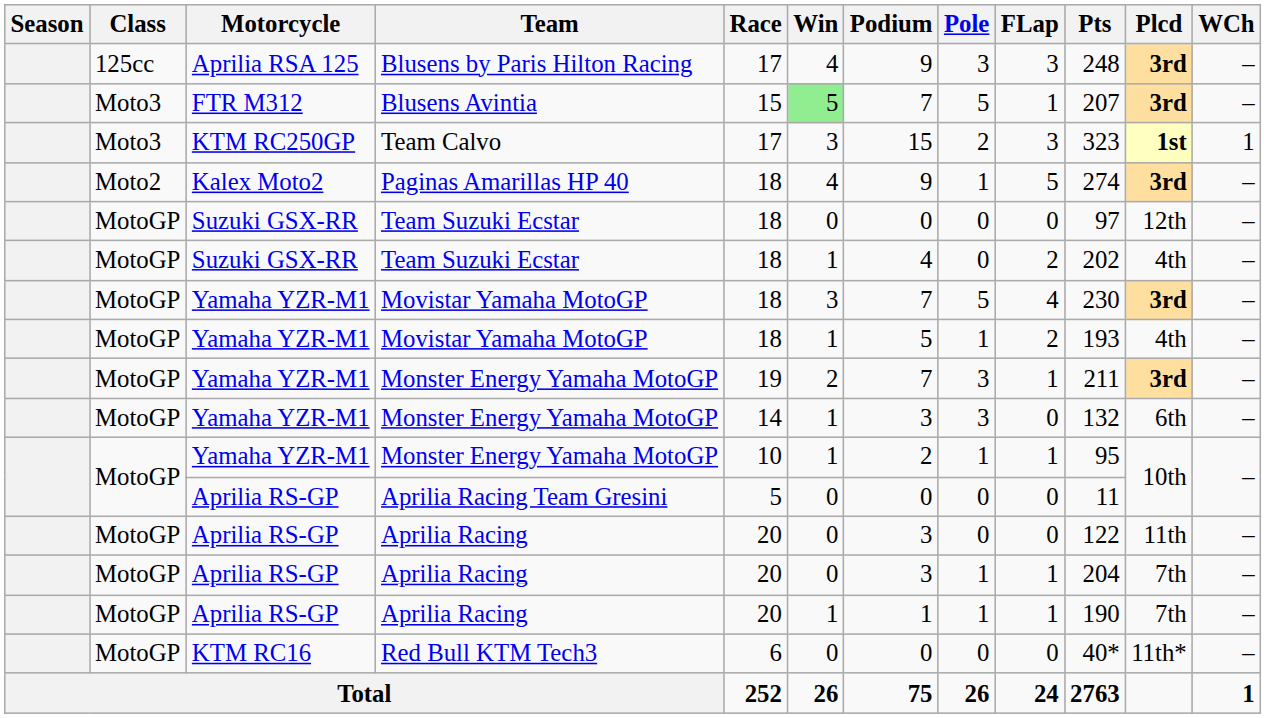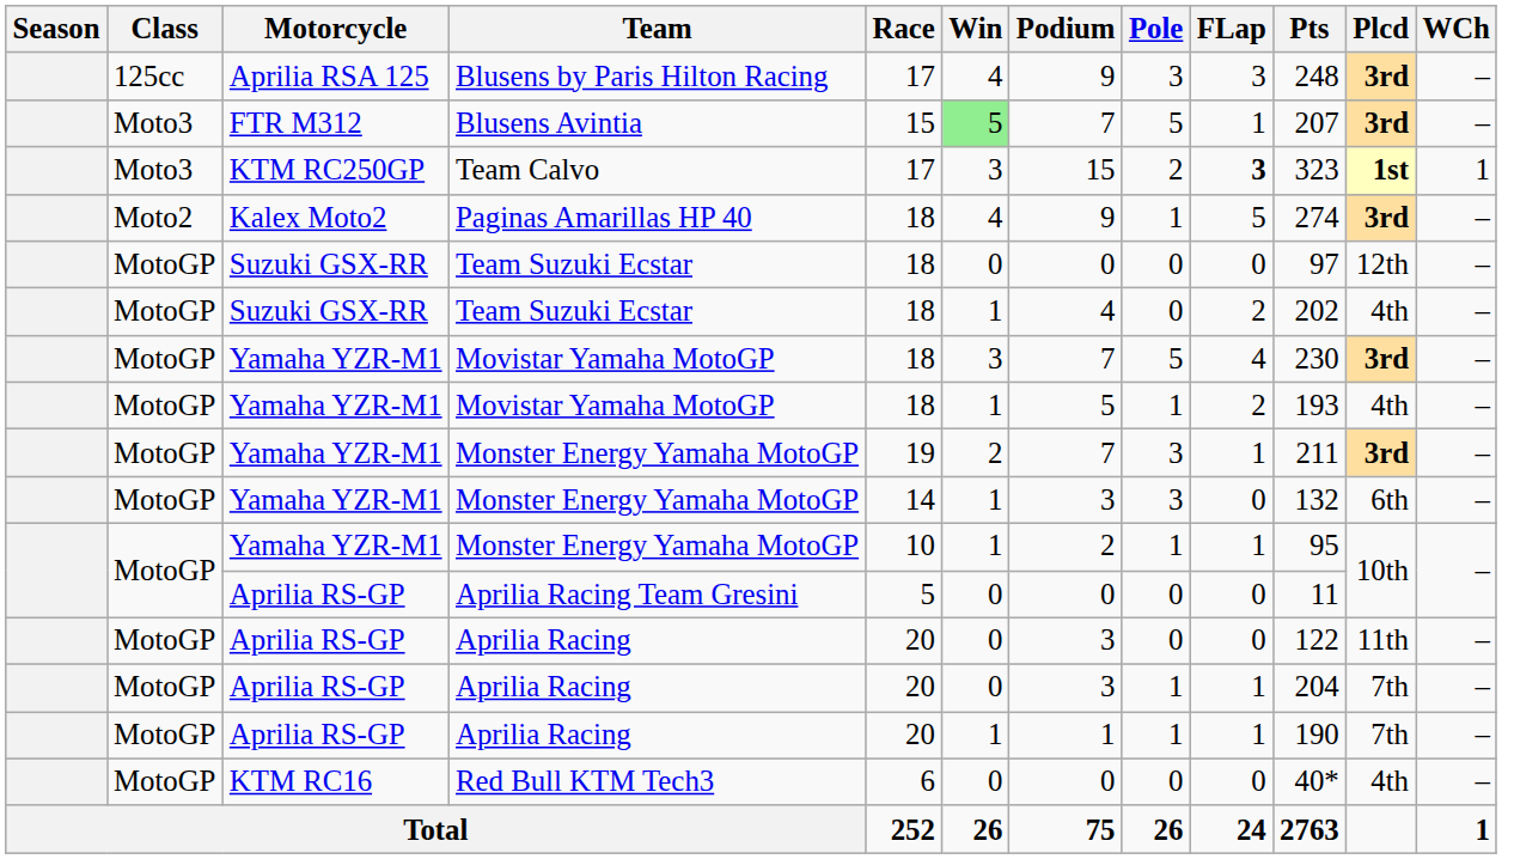Team Calvo | FLap: normal -> bold
Red Bull KTM Tech3 | Plcd: 11th* -> 4th
